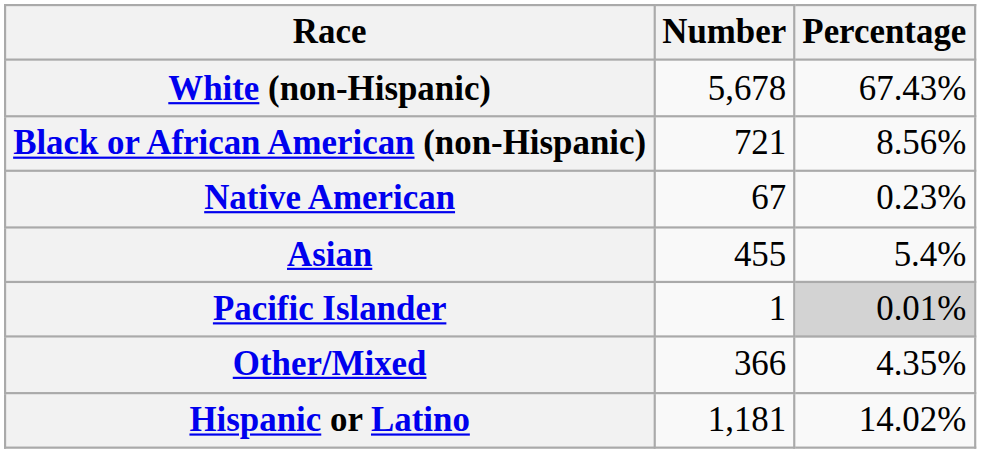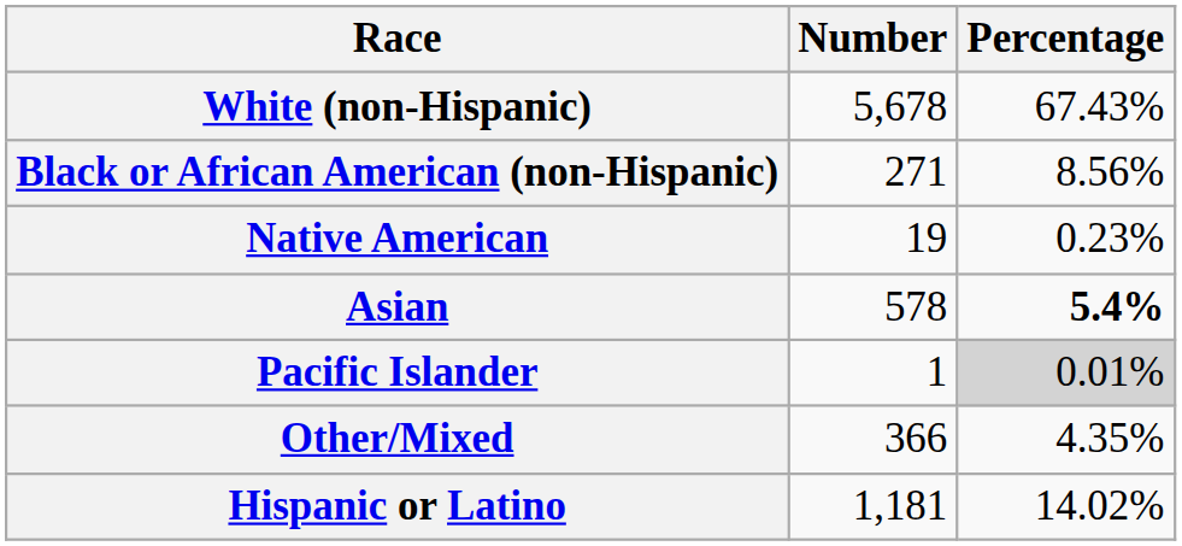Black or African American (non-Hispanic) | Number: 721 -> 271
Native American | Number: 67 -> 19
Asian | Number: 455 -> 578
Asian | Percentage: normal -> bold
